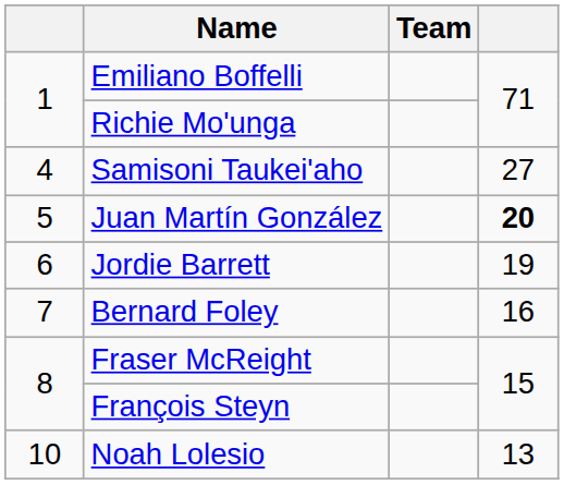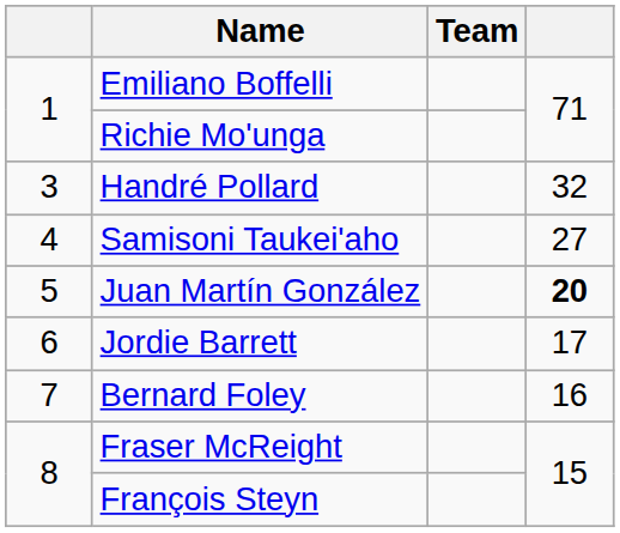+ row: 3 | Handré Pollard | 32
Jordie Barrett | column 4: 19 -> 17
- row: 10 | Noah Lolesio | 13
